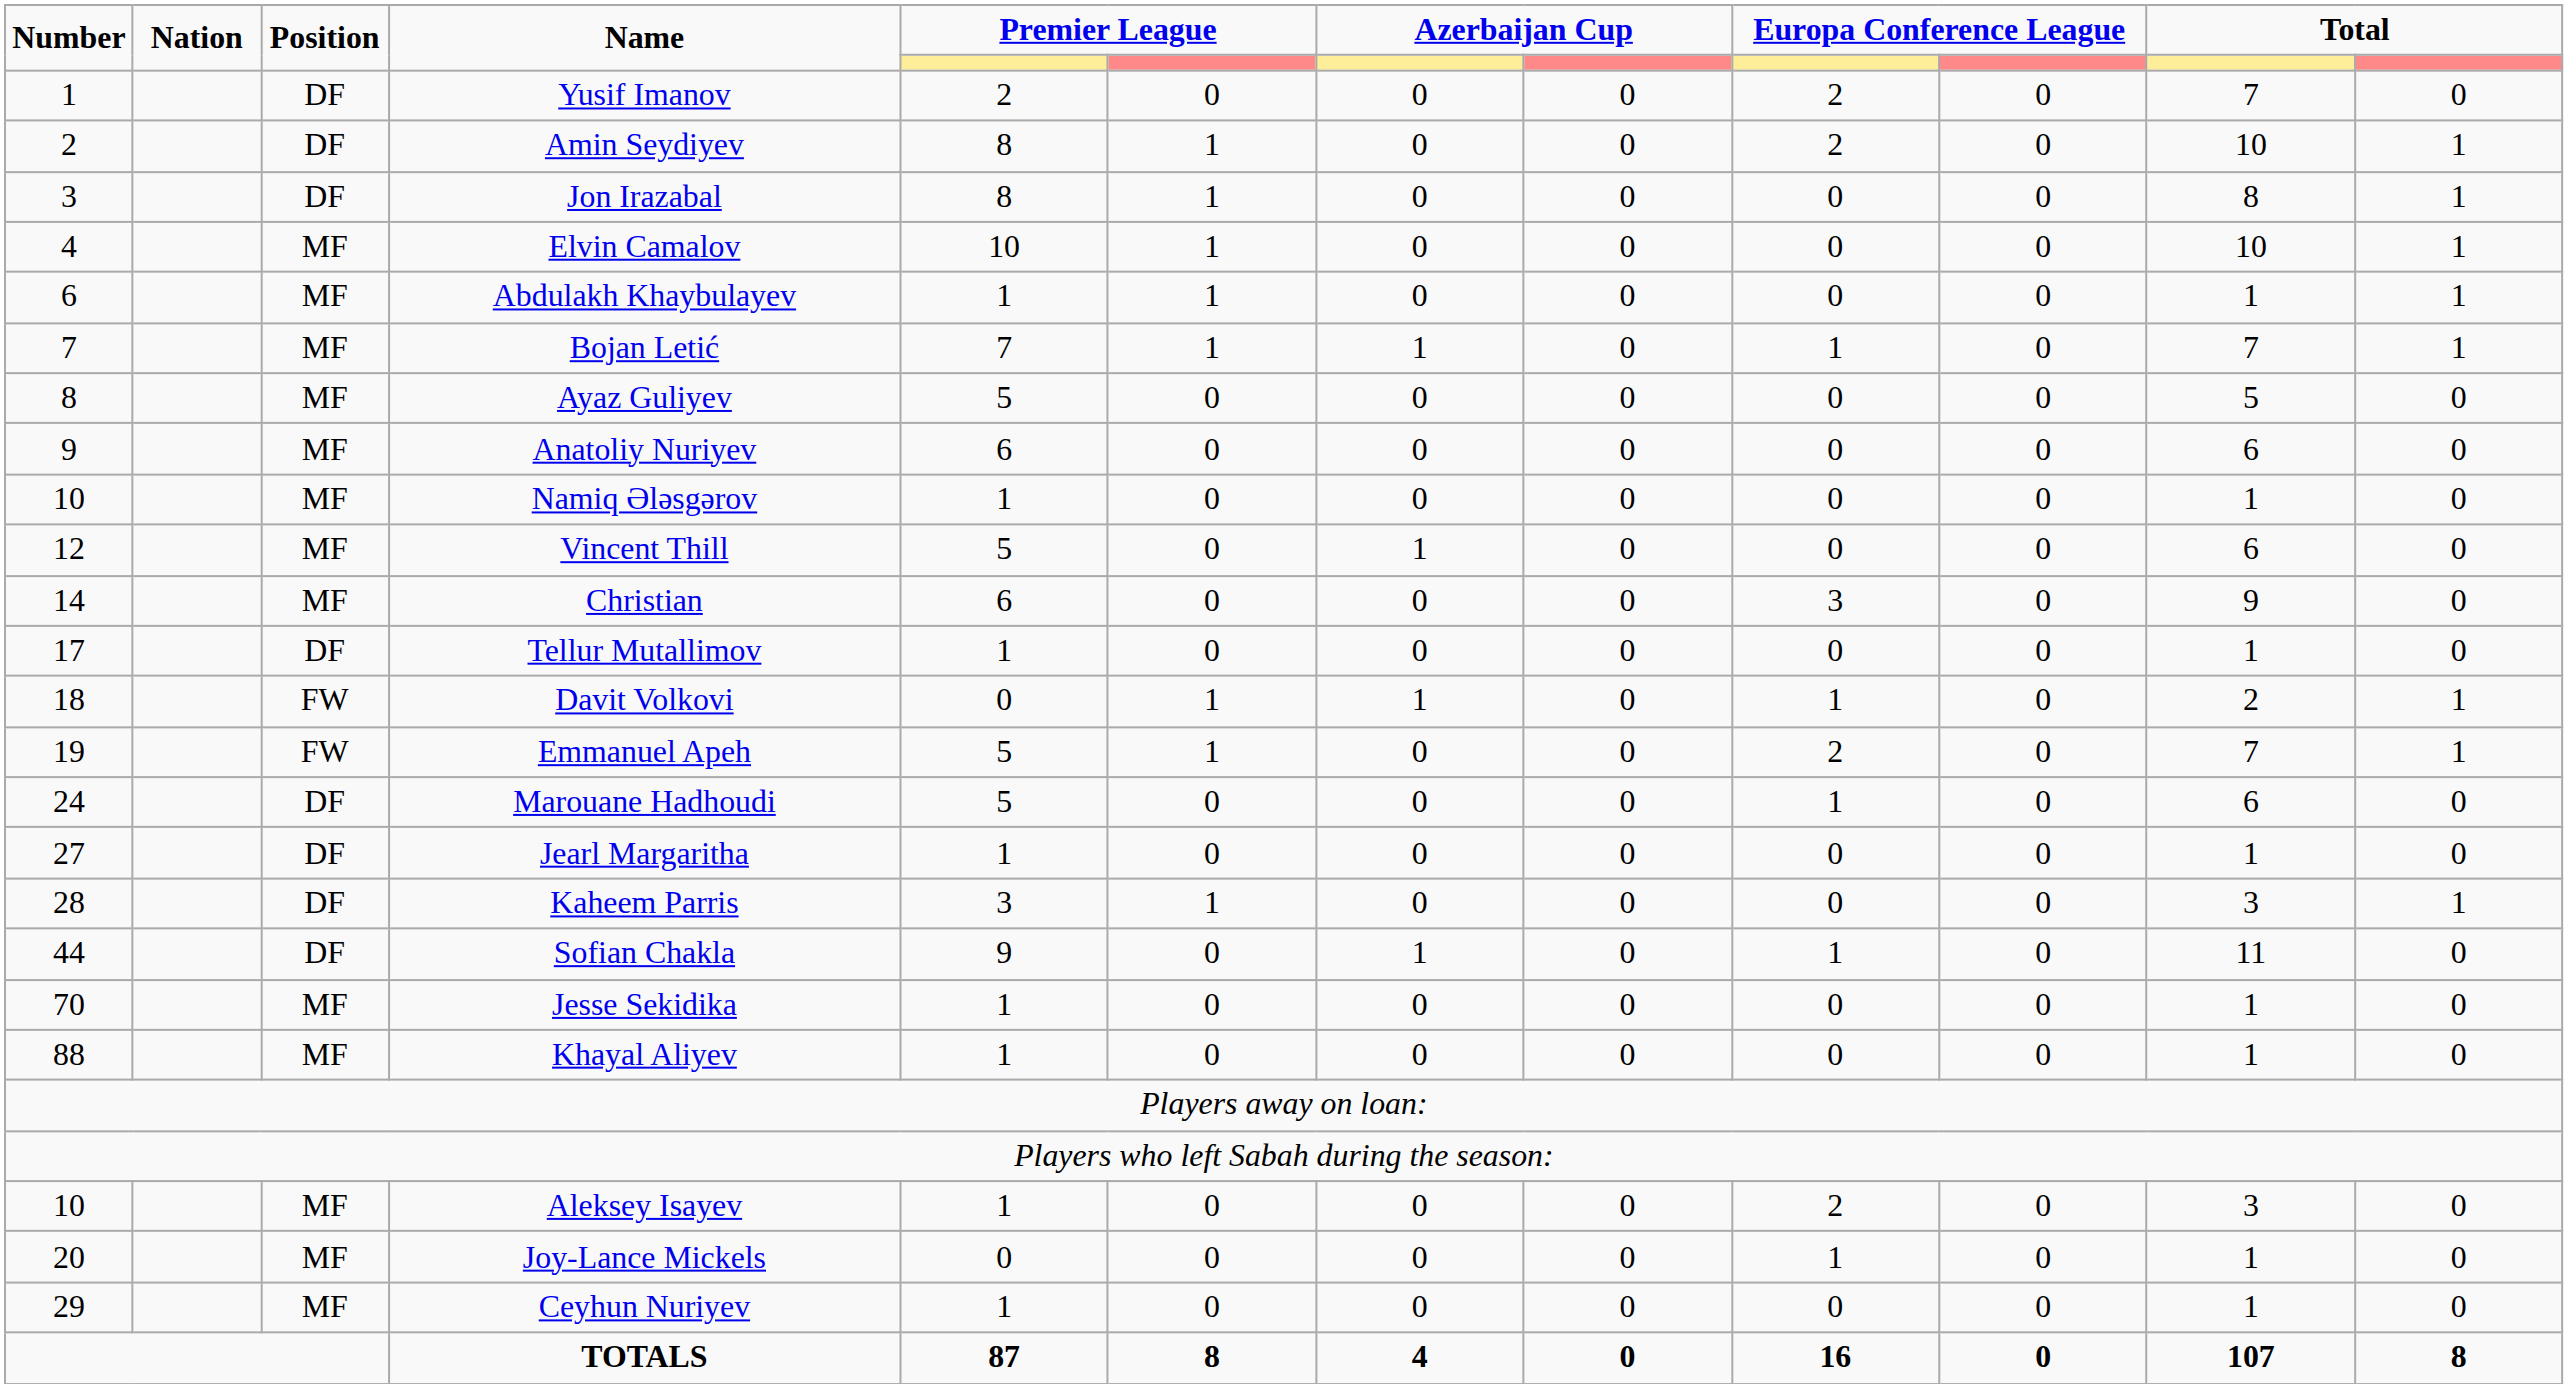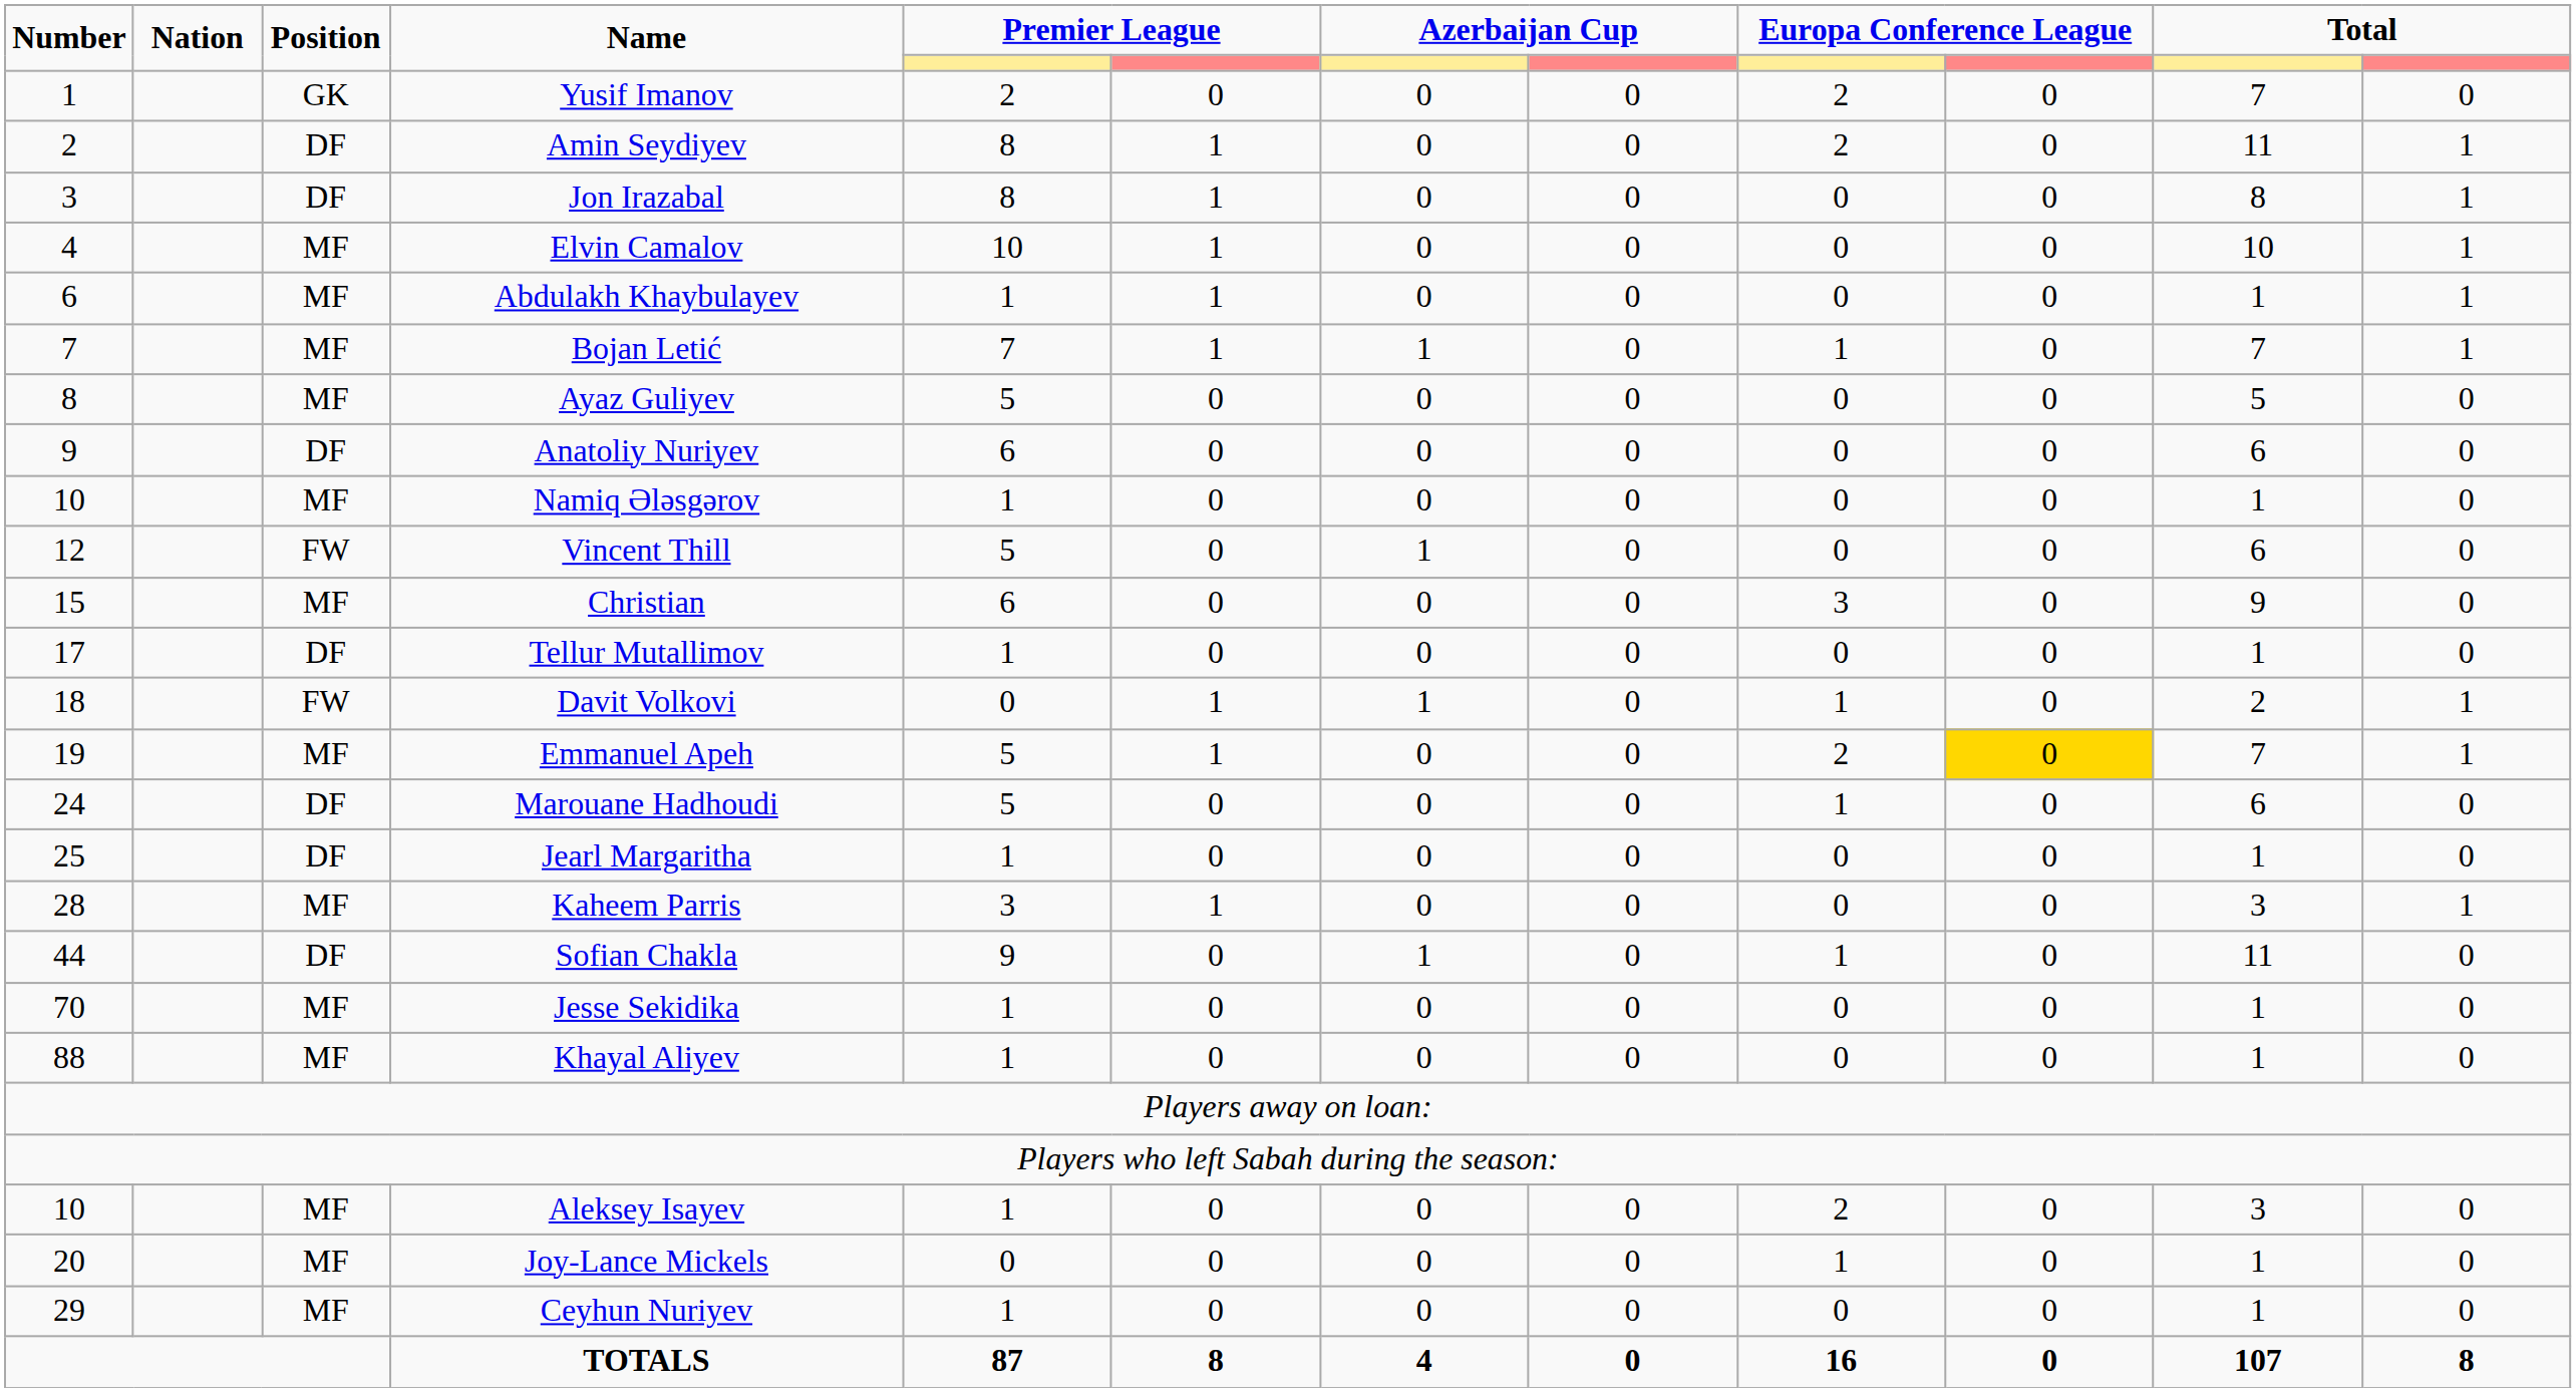Yusif Imanov | Position: DF -> GK
Amin Seydiyev | column 11: 10 -> 11
Anatoliy Nuriyev | Position: MF -> DF
Vincent Thill | Position: MF -> FW
Christian | Number: 14 -> 15
Emmanuel Apeh | Position: FW -> MF
Emmanuel Apeh | column 10: no background -> gold background
Jearl Margaritha | Number: 27 -> 25
Kaheem Parris | Position: DF -> MF
